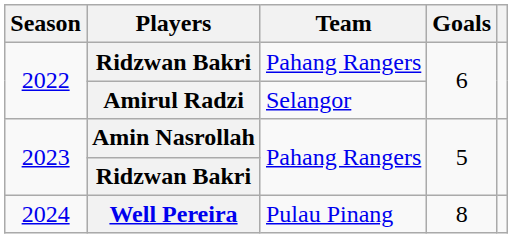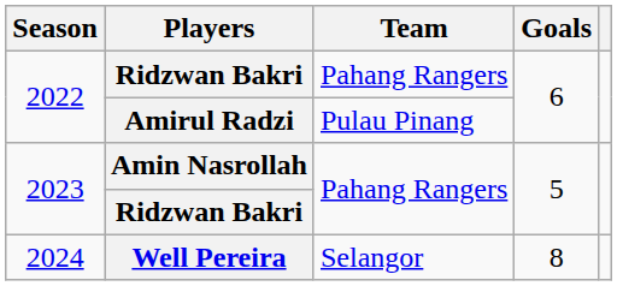Amirul Radzi | Team: Selangor -> Pulau Pinang
Well Pereira | Team: Pulau Pinang -> Selangor
